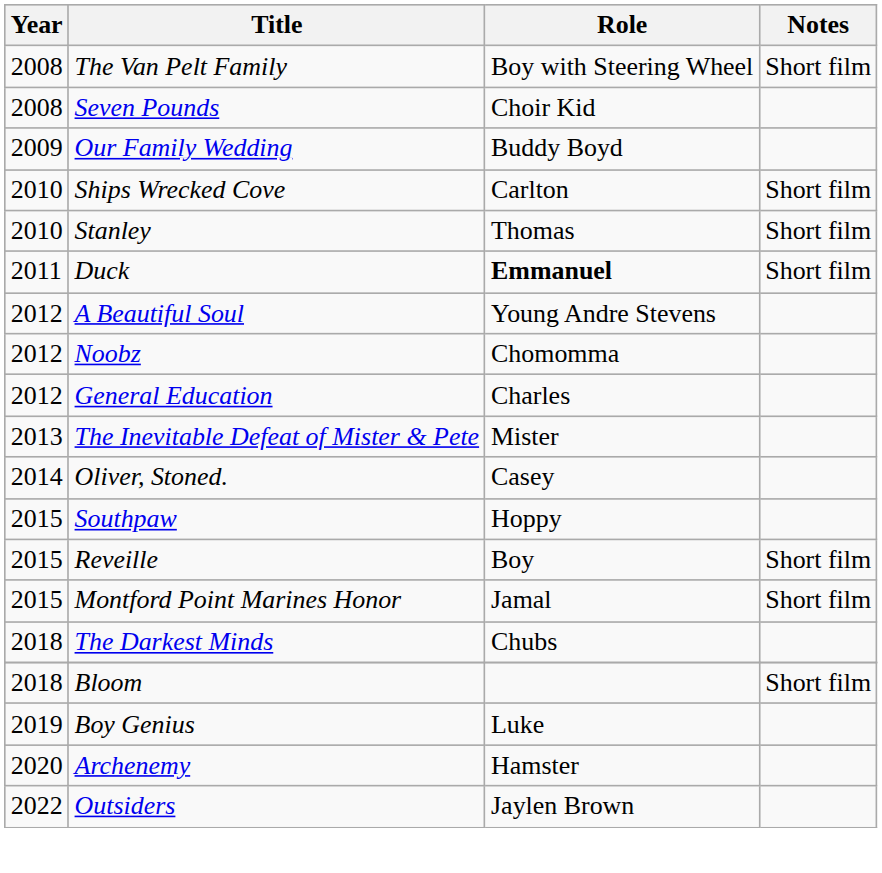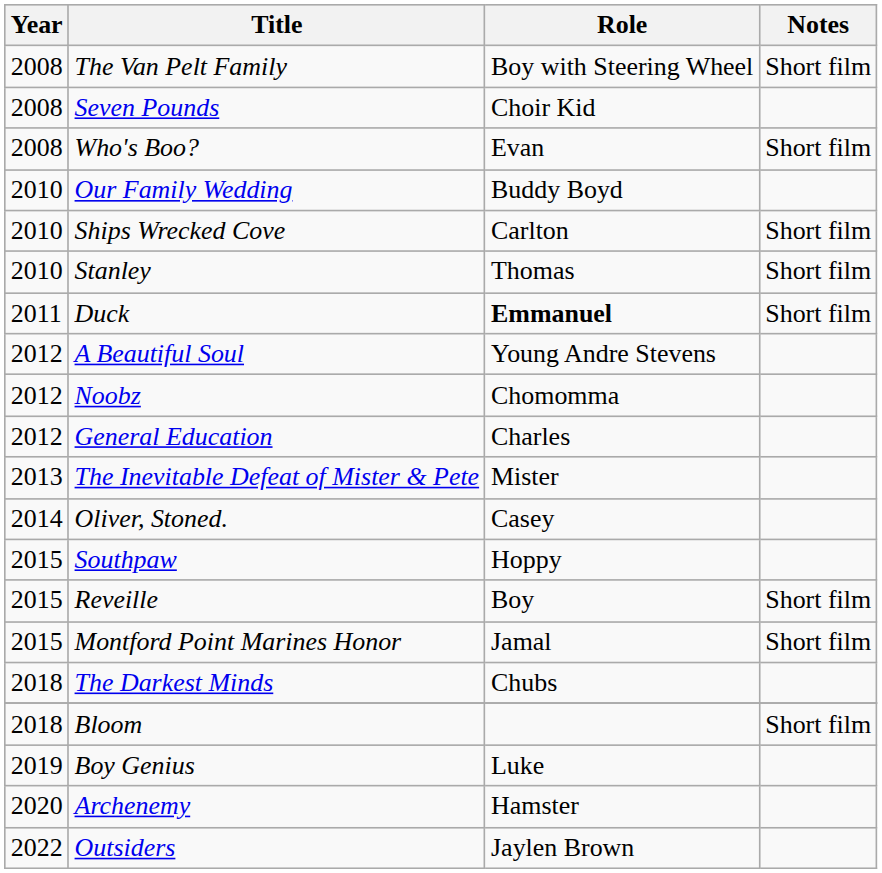+ row: 2008 | Who's Boo? | Evan | Short film
Our Family Wedding | Year: 2009 -> 2010
